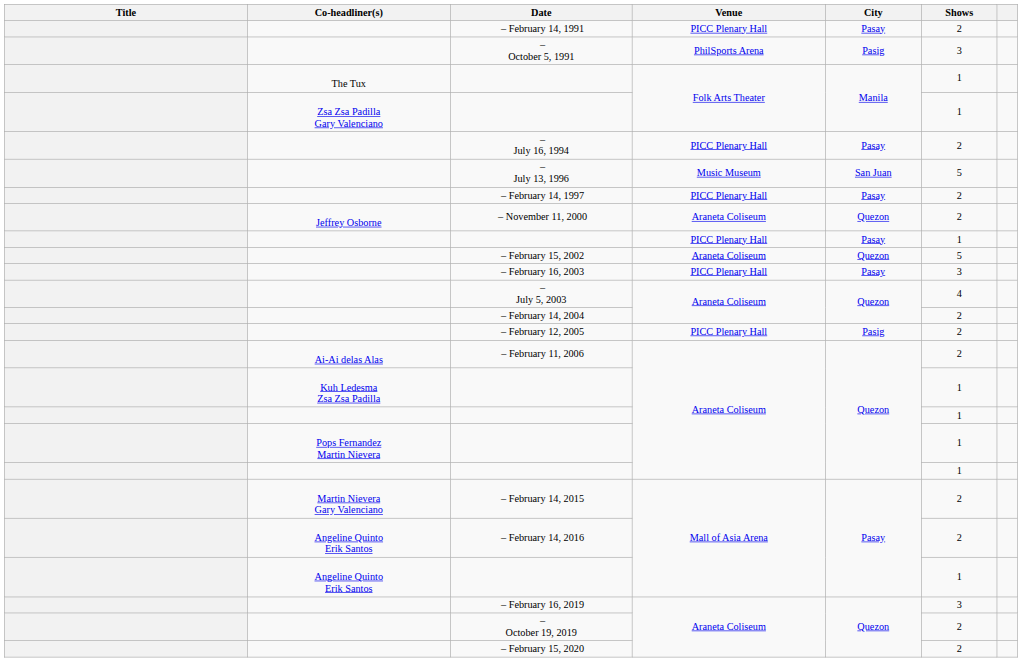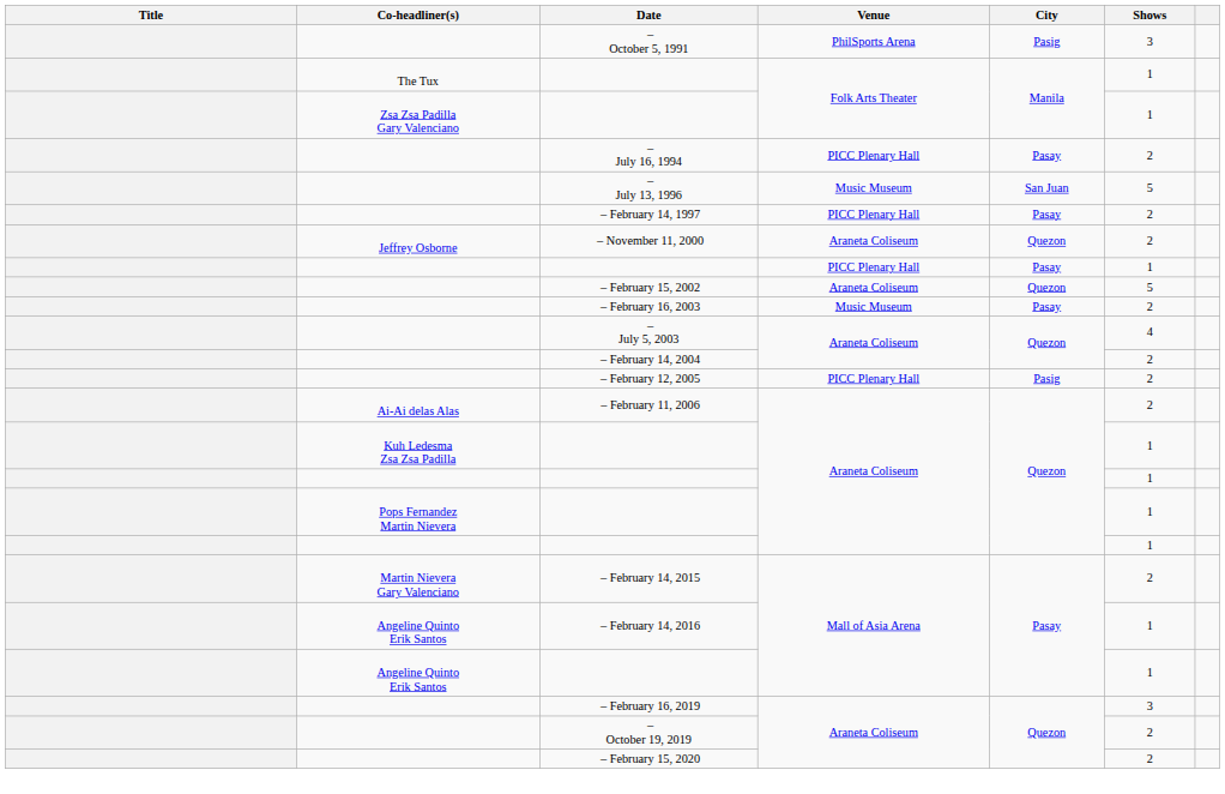- row: – February 14, 1991 | PICC Plenary Hall | Pasay | 2
– February 16, 2003 | Venue: PICC Plenary Hall -> Music Museum
– February 16, 2003 | Shows: 3 -> 2
– February 14, 2016 | Shows: 2 -> 1
